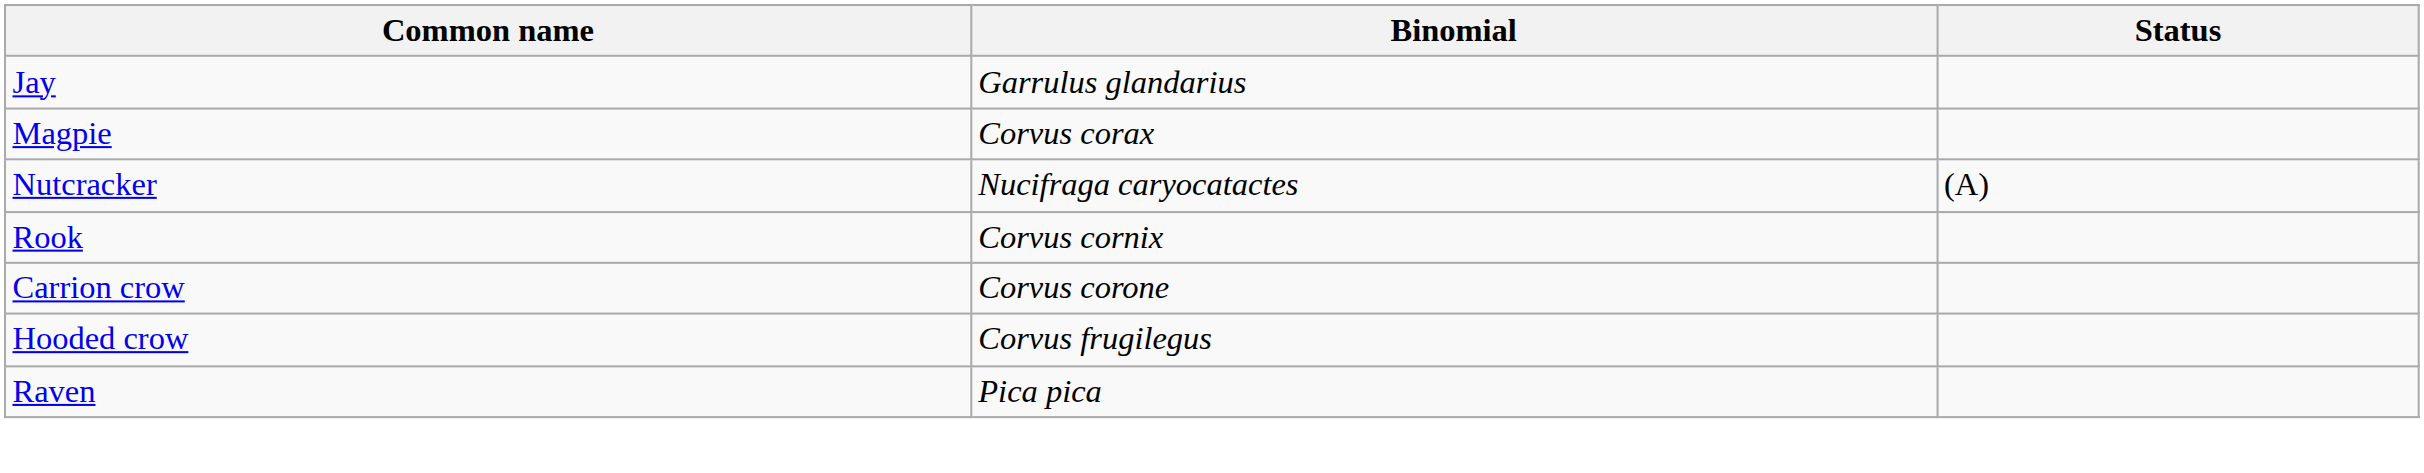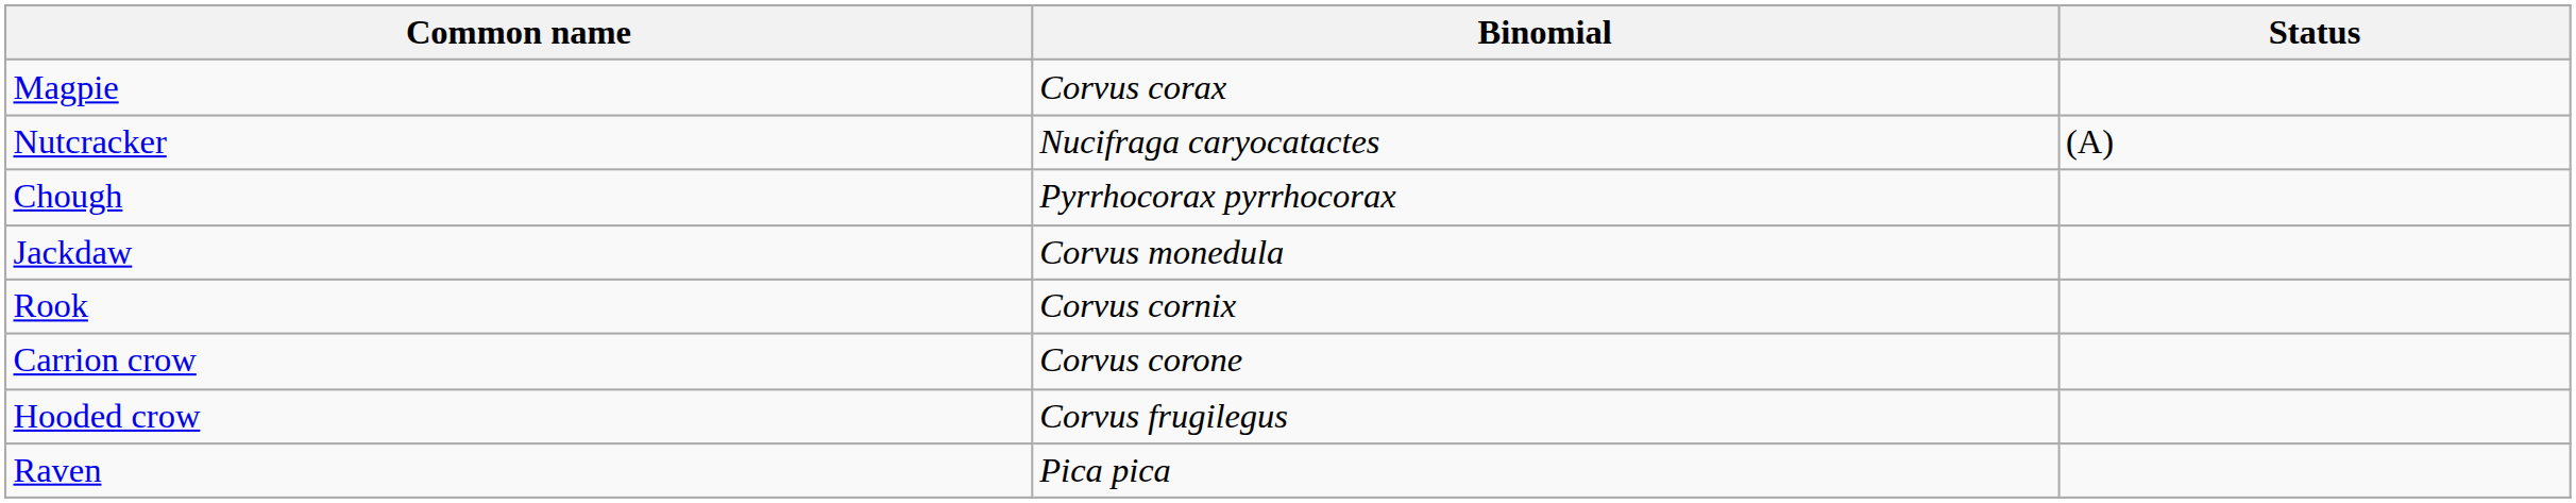- row: Jay | Garrulus glandarius
+ row: Chough | Pyrrhocorax pyrrhocorax
+ row: Jackdaw | Corvus monedula
